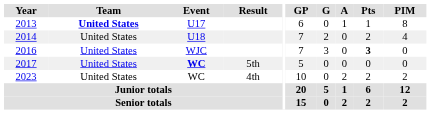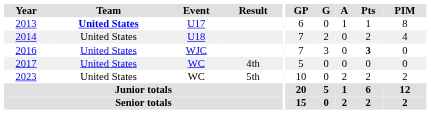2017 | Event: bold -> normal
2017 | Result: 5th -> 4th
2023 | Result: 4th -> 5th
